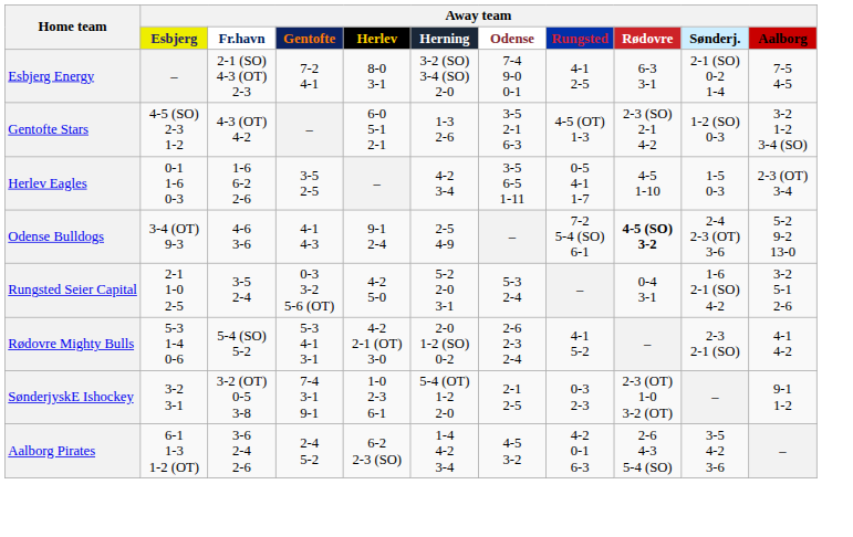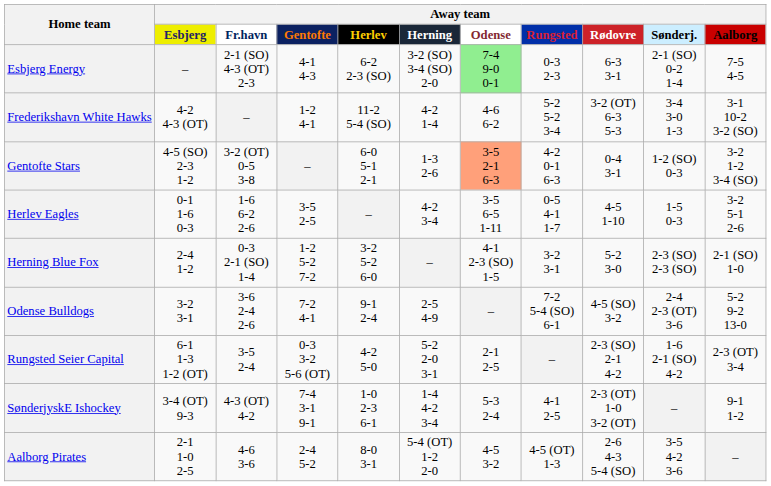Esbjerg Energy | Away team / Gentofte: 7-2 4-1 -> 4-1 4-3
Esbjerg Energy | Away team / Herlev: 8-0 3-1 -> 6-2 2-3 (SO)
Esbjerg Energy | Away team / Odense: no background -> lightgreen background
Esbjerg Energy | Away team / Rungsted: 4-1 2-5 -> 0-3 2-3
+ row: Frederikshavn White Hawks | 4-2 4-3 (OT) | – | 1-2 4-1 | 11-2 5-4 (SO) | 4-2 1-4 | 4-6 6-2 | 5-2 5-2 3-4 | 3-2 (OT) 6-3 5-3 | 3-4 3-0 1-3 | 3-1 10-2 3-2 (SO)
Gentofte Stars | Away team / Fr.havn: 4-3 (OT) 4-2 -> 3-2 (OT) 0-5 3-8
Gentofte Stars | Away team / Odense: no background -> lightsalmon background
Gentofte Stars | Away team / Rungsted: 4-5 (OT) 1-3 -> 4-2 0-1 6-3
Gentofte Stars | Away team / Rødovre: 2-3 (SO) 2-1 4-2 -> 0-4 3-1
Herlev Eagles | Away team / Aalborg: 2-3 (OT) 3-4 -> 3-2 5-1 2-6
+ row: Herning Blue Fox | 2-4 1-2 | 0-3 2-1 (SO) 1-4 | 1-2 5-2 7-2 | 3-2 5-2 6-0 | – | 4-1 2-3 (SO) 1-5 | 3-2 3-1 | 5-2 3-0 | 2-3 (SO) 2-3 (SO) | 2-1 (SO) 1-0
Odense Bulldogs | Away team / Esbjerg: 3-4 (OT) 9-3 -> 3-2 3-1
Odense Bulldogs | Away team / Fr.havn: 4-6 3-6 -> 3-6 2-4 2-6
Odense Bulldogs | Away team / Gentofte: 4-1 4-3 -> 7-2 4-1
Odense Bulldogs | Away team / Rødovre: bold -> normal
Rungsted Seier Capital | Away team / Esbjerg: 2-1 1-0 2-5 -> 6-1 1-3 1-2 (OT)
Rungsted Seier Capital | Away team / Odense: 5-3 2-4 -> 2-1 2-5
Rungsted Seier Capital | Away team / Rødovre: 0-4 3-1 -> 2-3 (SO) 2-1 4-2
Rungsted Seier Capital | Away team / Aalborg: 3-2 5-1 2-6 -> 2-3 (OT) 3-4
- row: Rødovre Mighty Bulls | 5-3 1-4 0-6 | 5-4 (SO) 5-2 | 5-3 4-1 3-1 | 4-2 2-1 (OT) 3-0 | 2-0 1-2 (SO) 0-2 | 2-6 2-3 2-4 | 4-1 5-2 | – | 2-3 2-1 (SO) | 4-1 4-2
SønderjyskE Ishockey | Away team / Esbjerg: 3-2 3-1 -> 3-4 (OT) 9-3
SønderjyskE Ishockey | Away team / Fr.havn: 3-2 (OT) 0-5 3-8 -> 4-3 (OT) 4-2
SønderjyskE Ishockey | Away team / Herning: 5-4 (OT) 1-2 2-0 -> 1-4 4-2 3-4
SønderjyskE Ishockey | Away team / Odense: 2-1 2-5 -> 5-3 2-4
SønderjyskE Ishockey | Away team / Rungsted: 0-3 2-3 -> 4-1 2-5
Aalborg Pirates | Away team / Esbjerg: 6-1 1-3 1-2 (OT) -> 2-1 1-0 2-5
Aalborg Pirates | Away team / Fr.havn: 3-6 2-4 2-6 -> 4-6 3-6
Aalborg Pirates | Away team / Herlev: 6-2 2-3 (SO) -> 8-0 3-1
Aalborg Pirates | Away team / Herning: 1-4 4-2 3-4 -> 5-4 (OT) 1-2 2-0
Aalborg Pirates | Away team / Rungsted: 4-2 0-1 6-3 -> 4-5 (OT) 1-3
